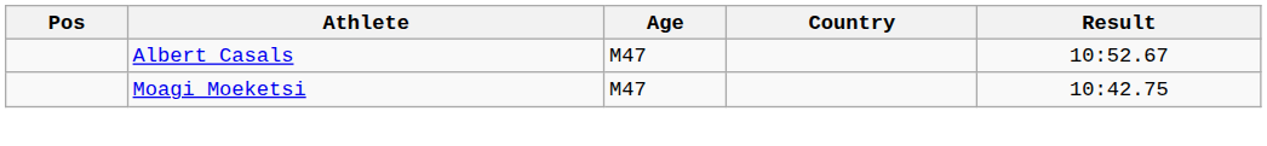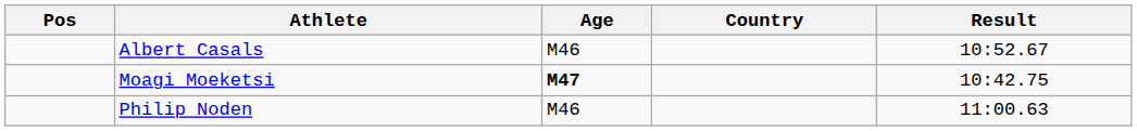Albert Casals | Age: M47 -> M46
Moagi Moeketsi | Age: normal -> bold
+ row: Philip Noden | M46 | 11:00.63
